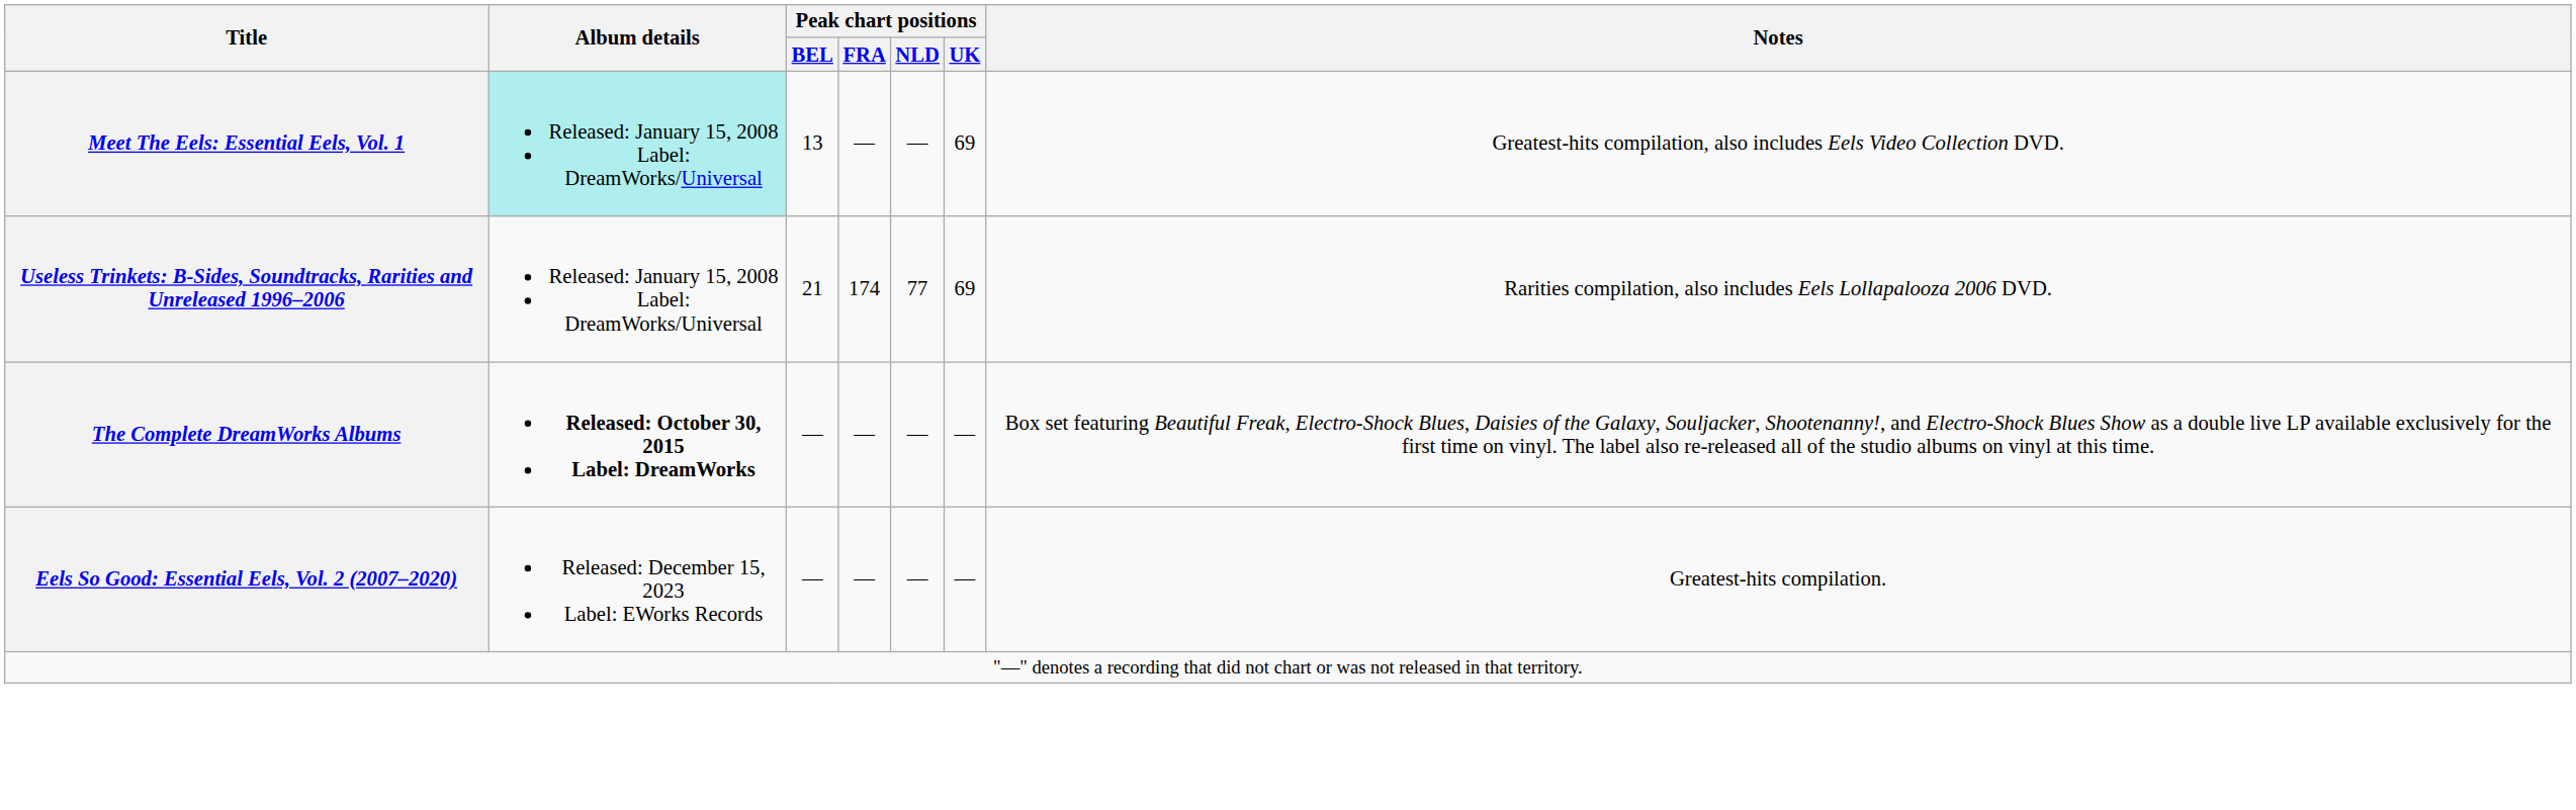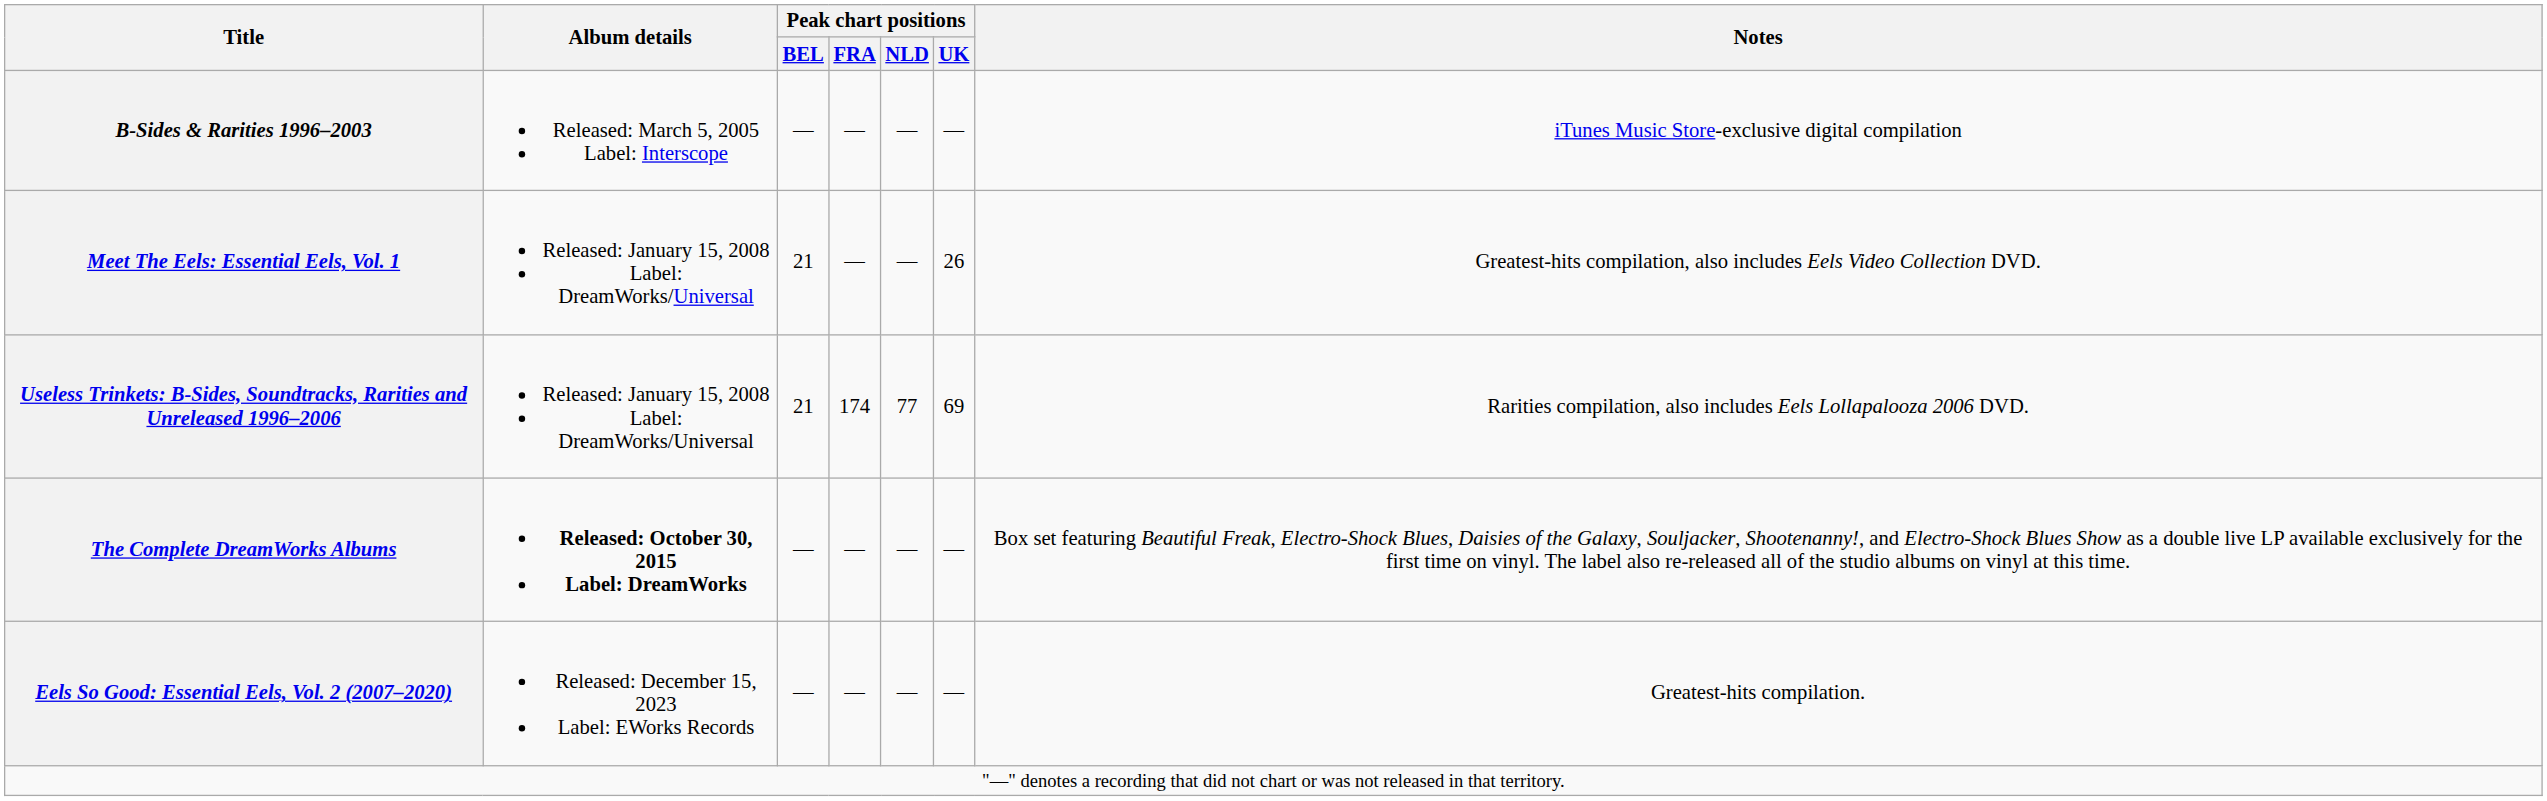+ row: B-Sides & Rarities 1996–2003 | Released: March 5, 2005 Label: Interscope | — | — | — | — | iTunes Music Store-exclusive digital compilation
Meet The Eels: Essential Eels, Vol. 1 | Album details: paleturquoise background -> no background
Meet The Eels: Essential Eels, Vol. 1 | Peak chart positions / BEL: 13 -> 21
Meet The Eels: Essential Eels, Vol. 1 | Peak chart positions / UK: 69 -> 26
